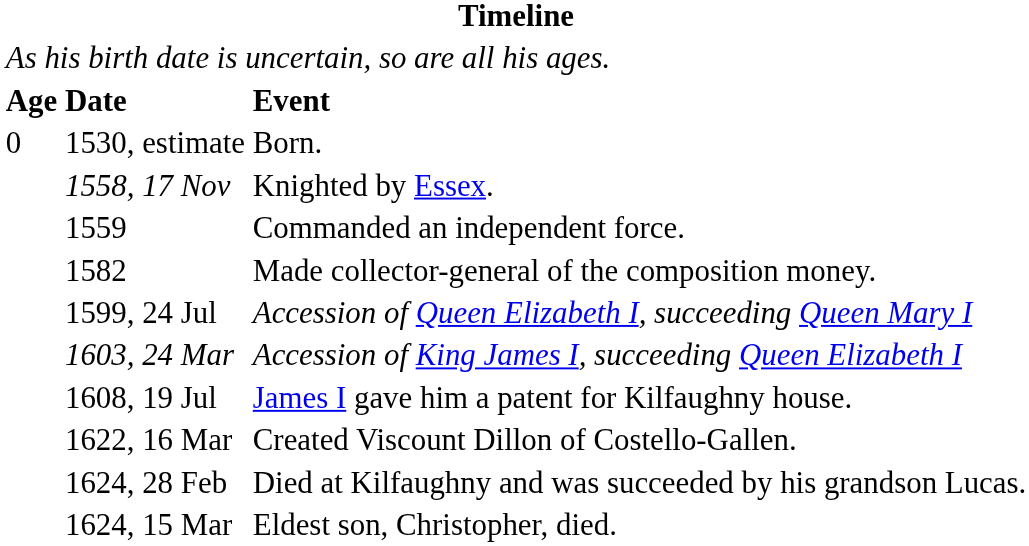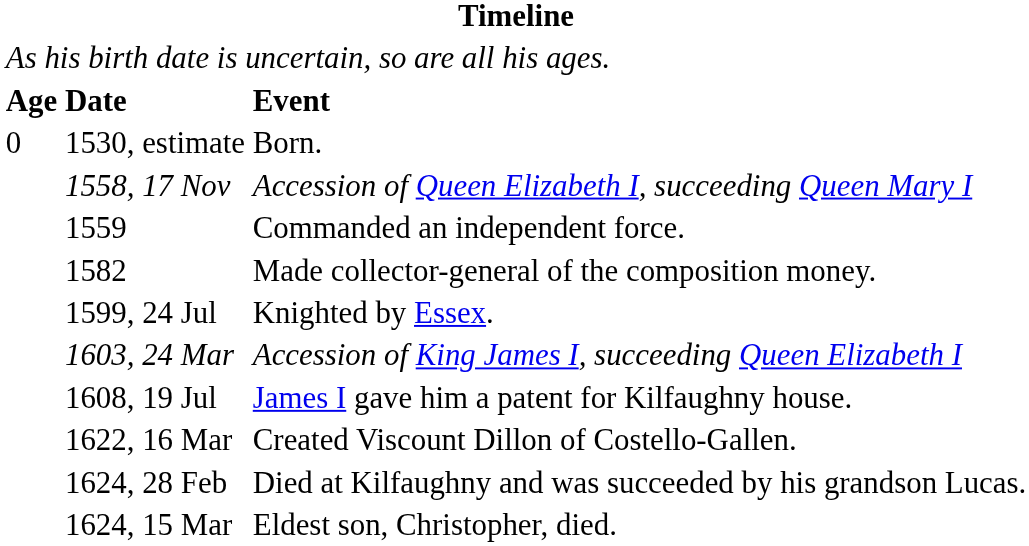1558, 17 Nov | column 3: Knighted by Essex. -> Accession of Queen Elizabeth I, succeeding Queen Mary I
1599, 24 Jul | column 3: Accession of Queen Elizabeth I, succeeding Queen Mary I -> Knighted by Essex.
